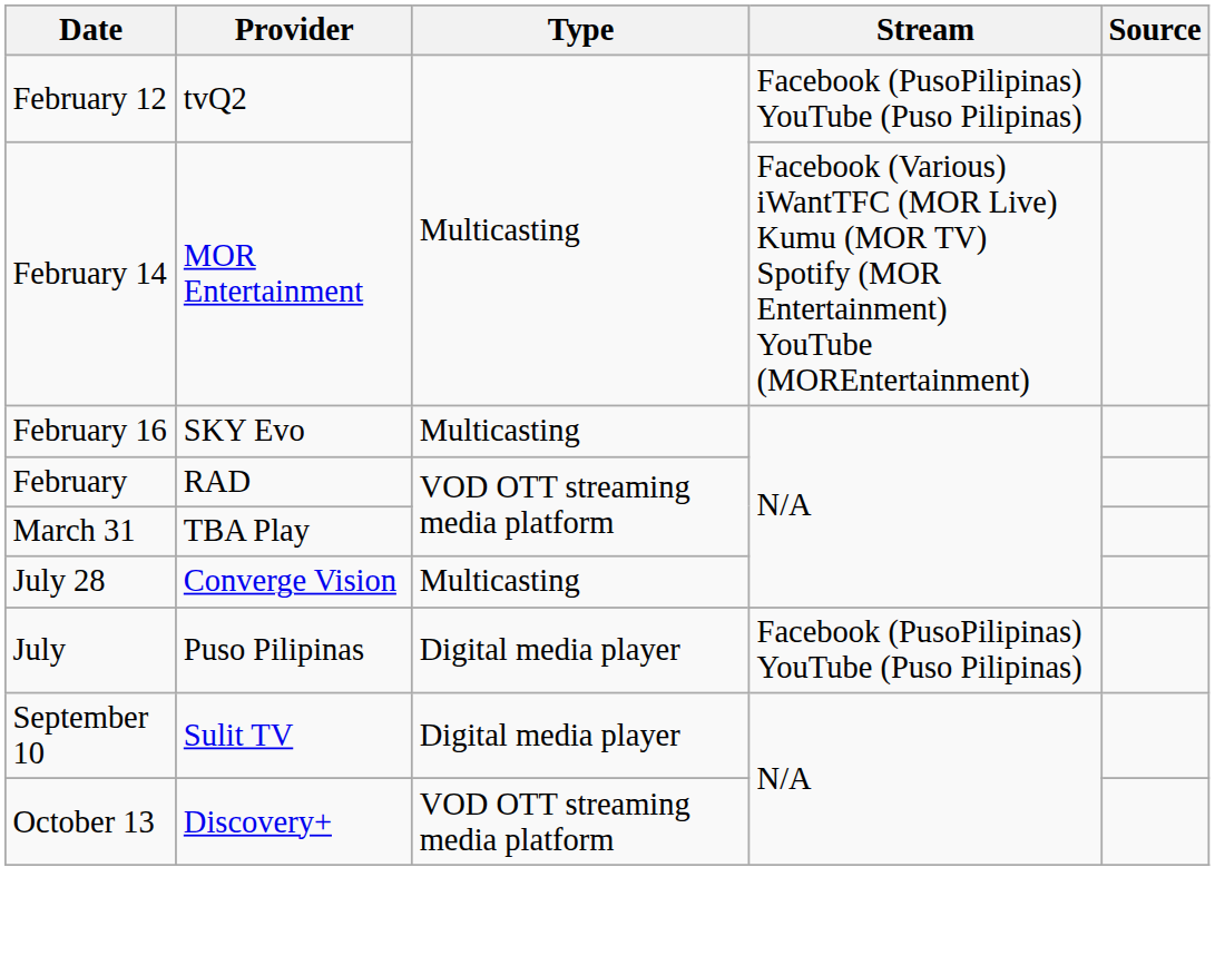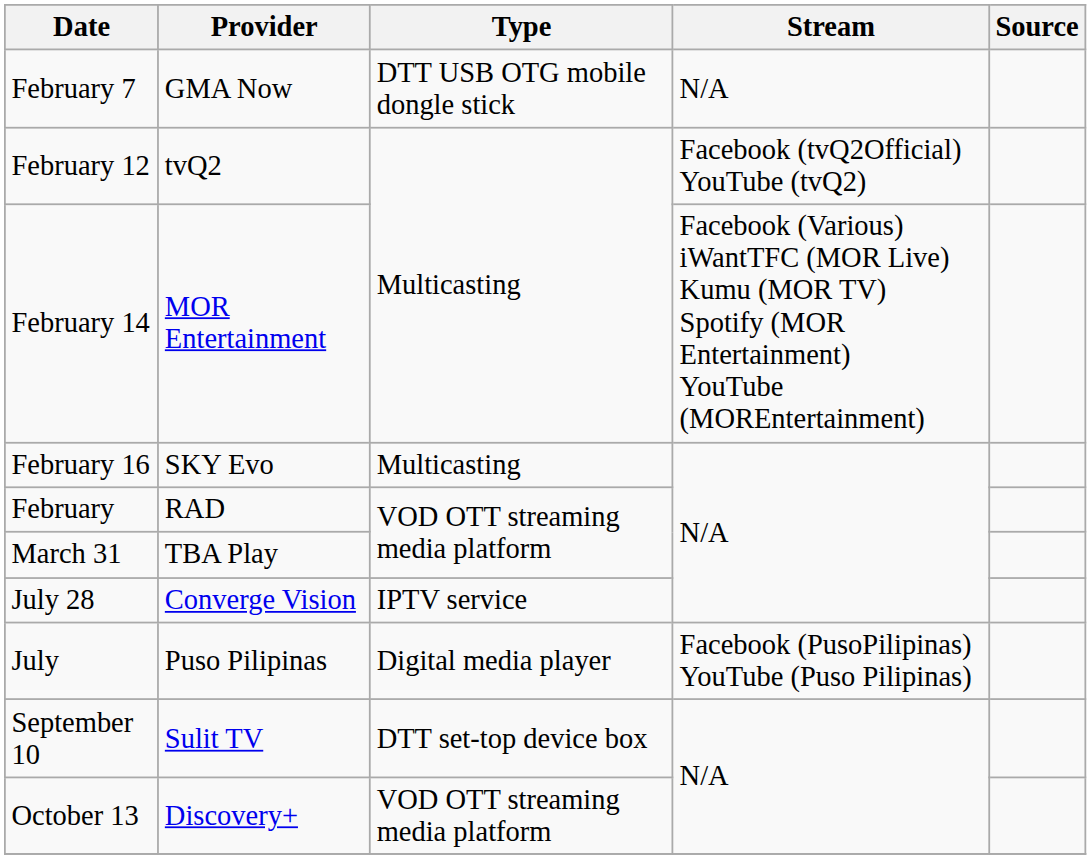+ row: February 7 | GMA Now | DTT USB OTG mobile dongle stick | N/A
February 12 | Stream: Facebook (PusoPilipinas) YouTube (Puso Pilipinas) -> Facebook (tvQ2Official) YouTube (tvQ2)
July 28 | Type: Multicasting -> IPTV service
September 10 | Type: Digital media player -> DTT set-top device box
